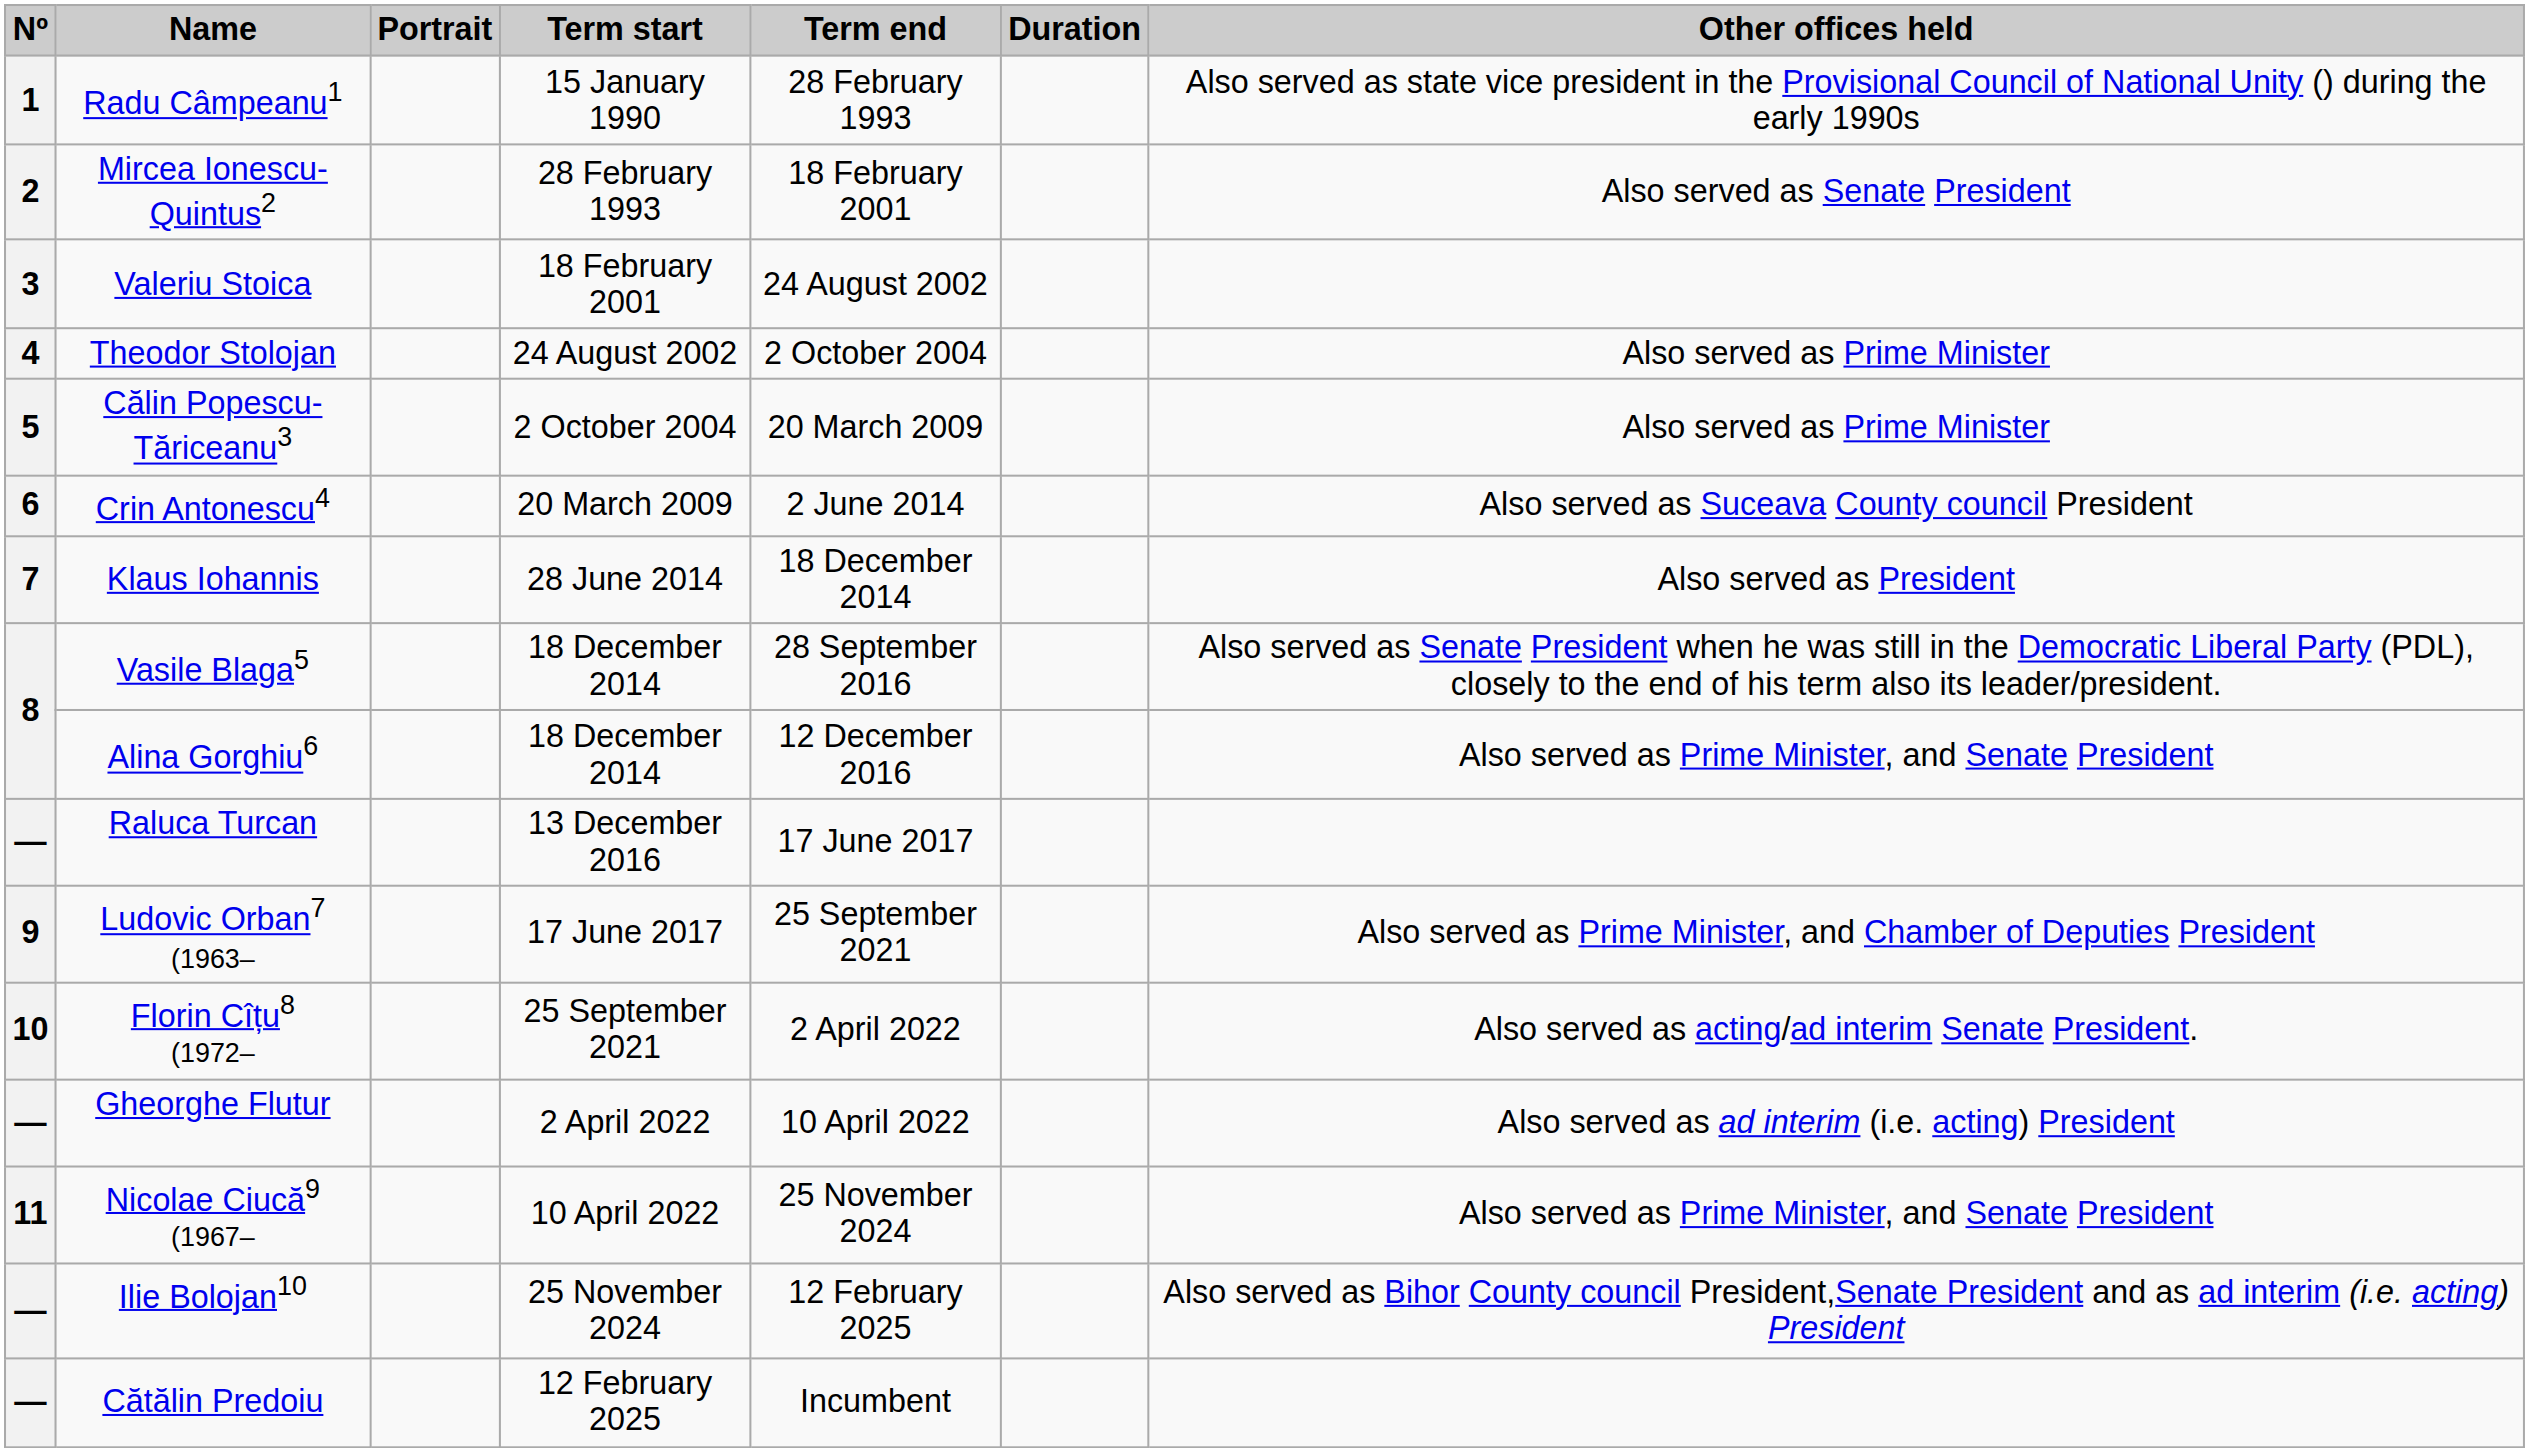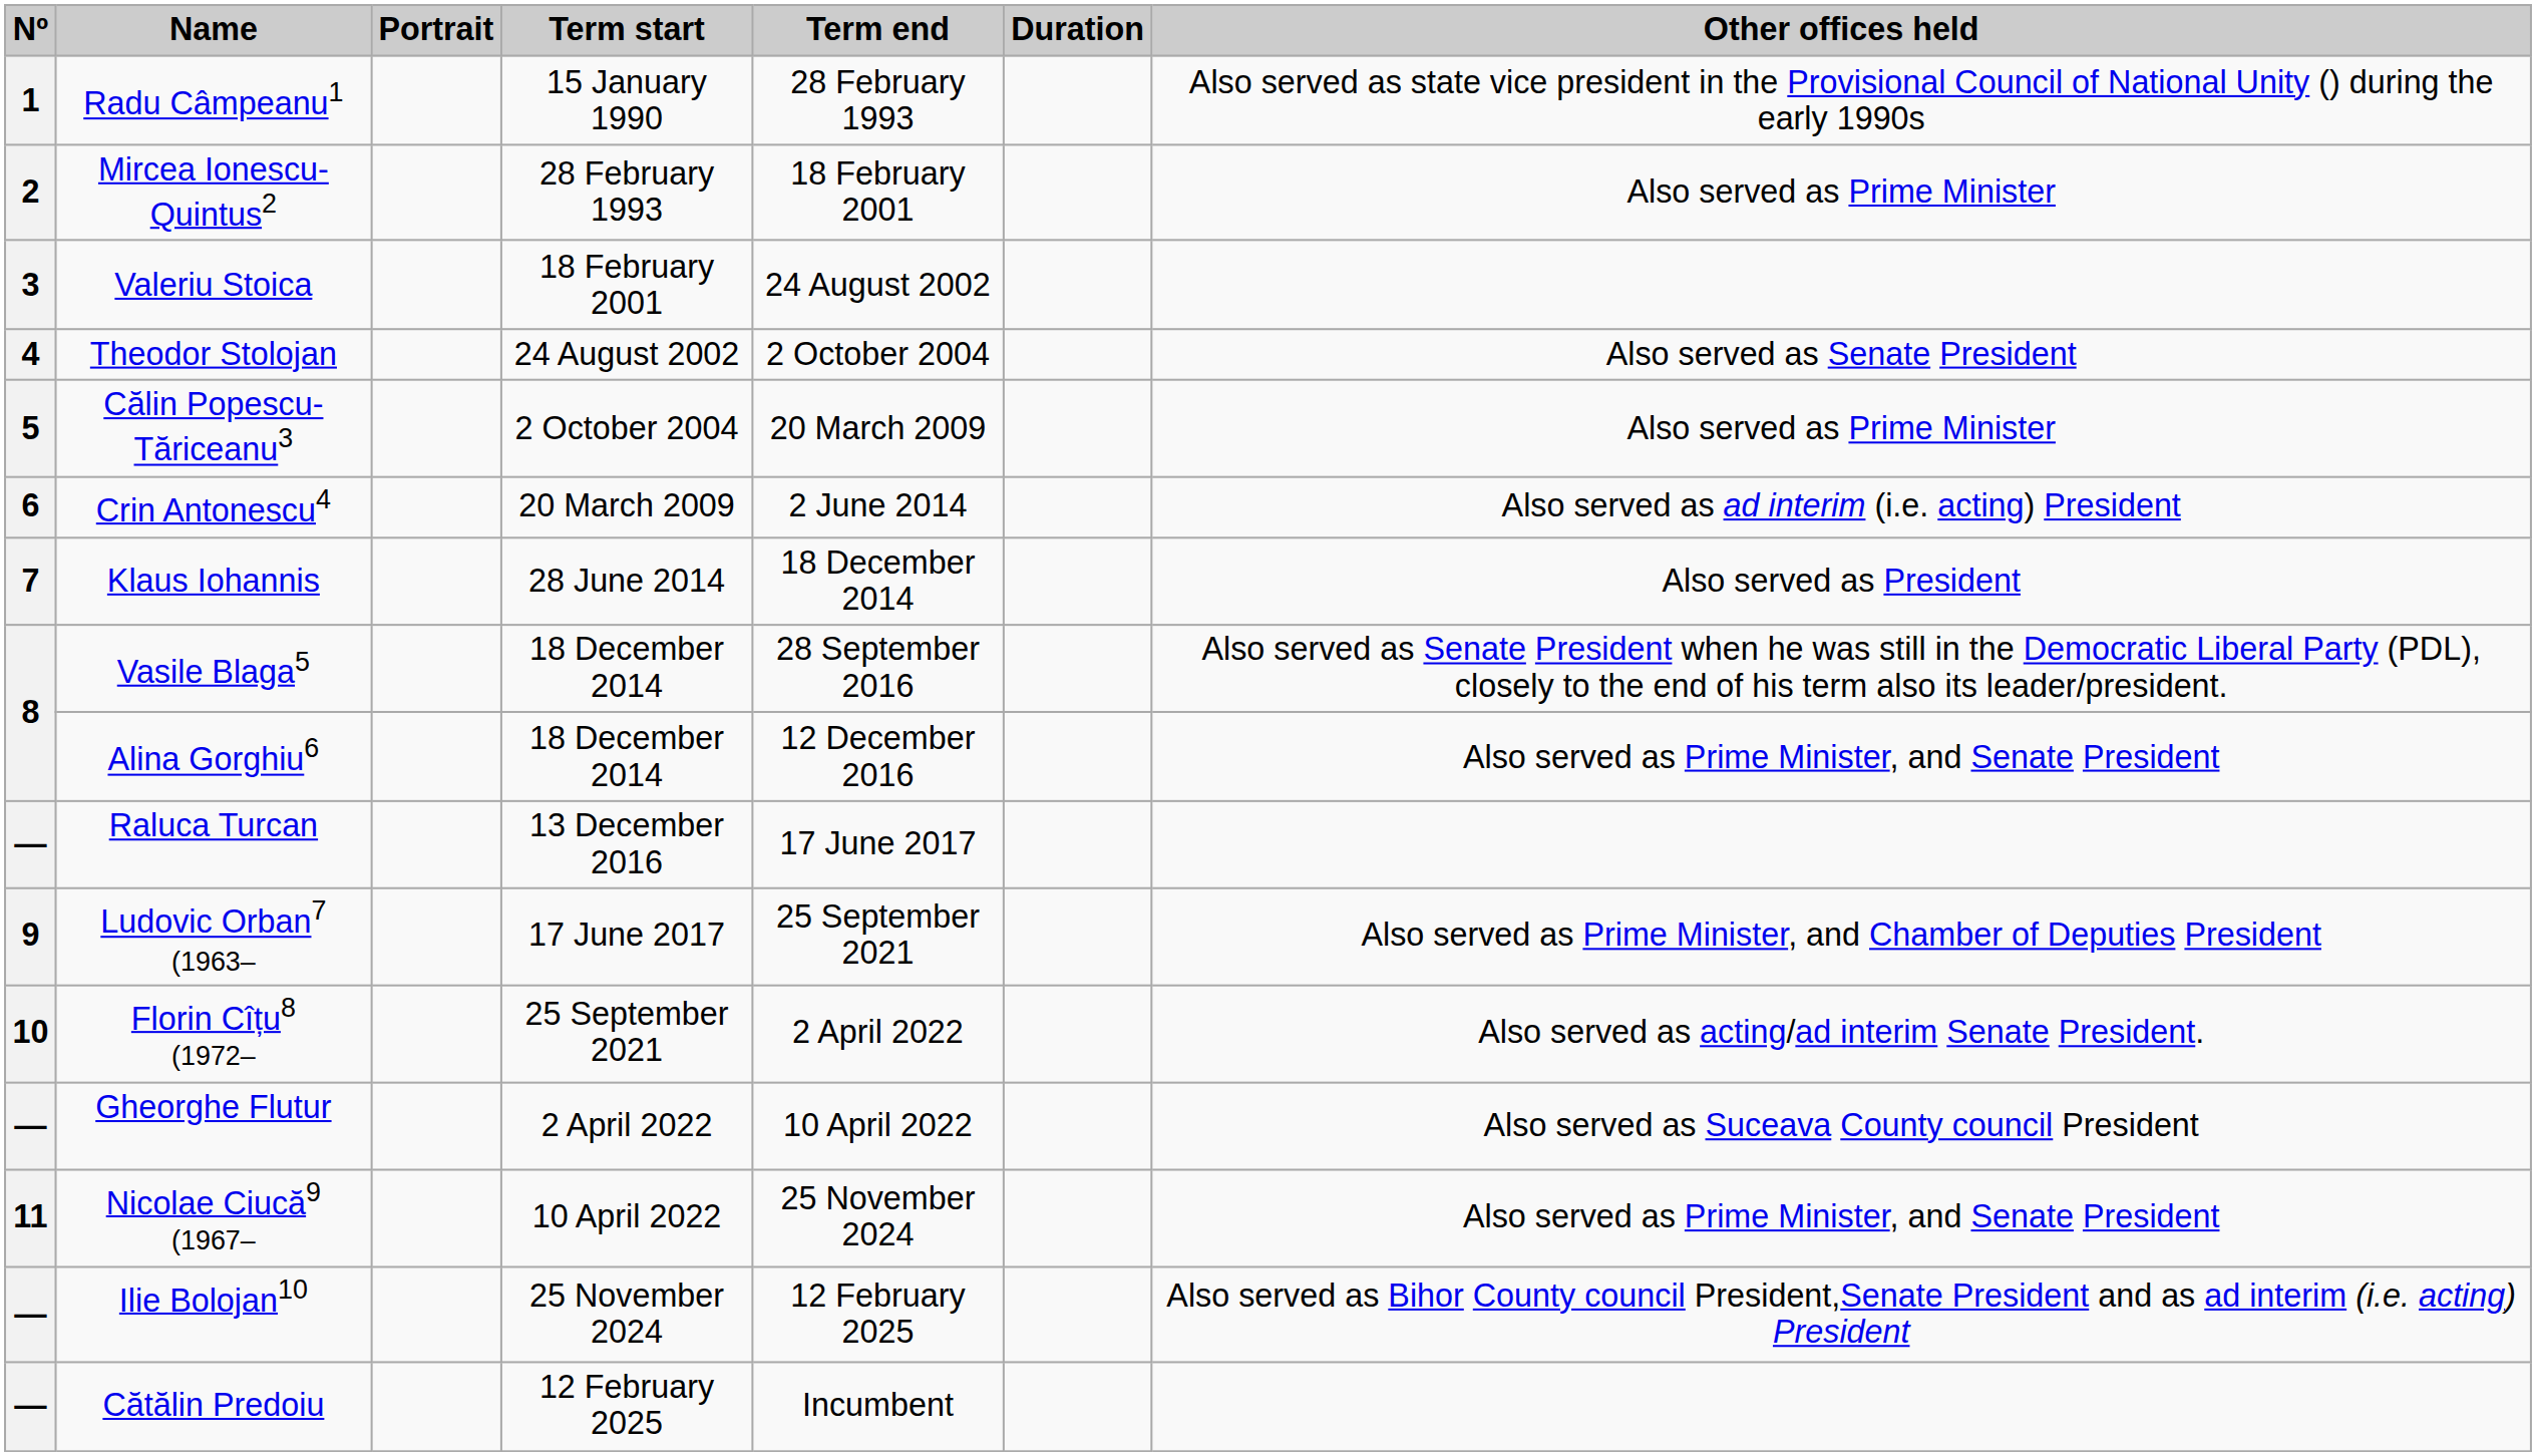Mircea Ionescu-Quintus2 | Other offices held: Also served as Senate President -> Also served as Prime Minister
Theodor Stolojan | Other offices held: Also served as Prime Minister -> Also served as Senate President
Crin Antonescu4 | Other offices held: Also served as Suceava County council President -> Also served as ad interim (i.e. acting) President
Gheorghe Flutur | Other offices held: Also served as ad interim (i.e. acting) President -> Also served as Suceava County council President
